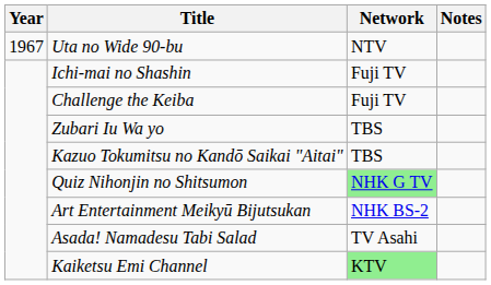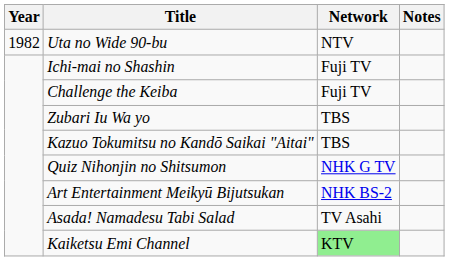Uta no Wide 90-bu | Year: 1967 -> 1982
Quiz Nihonjin no Shitsumon | Network: lightgreen background -> no background
